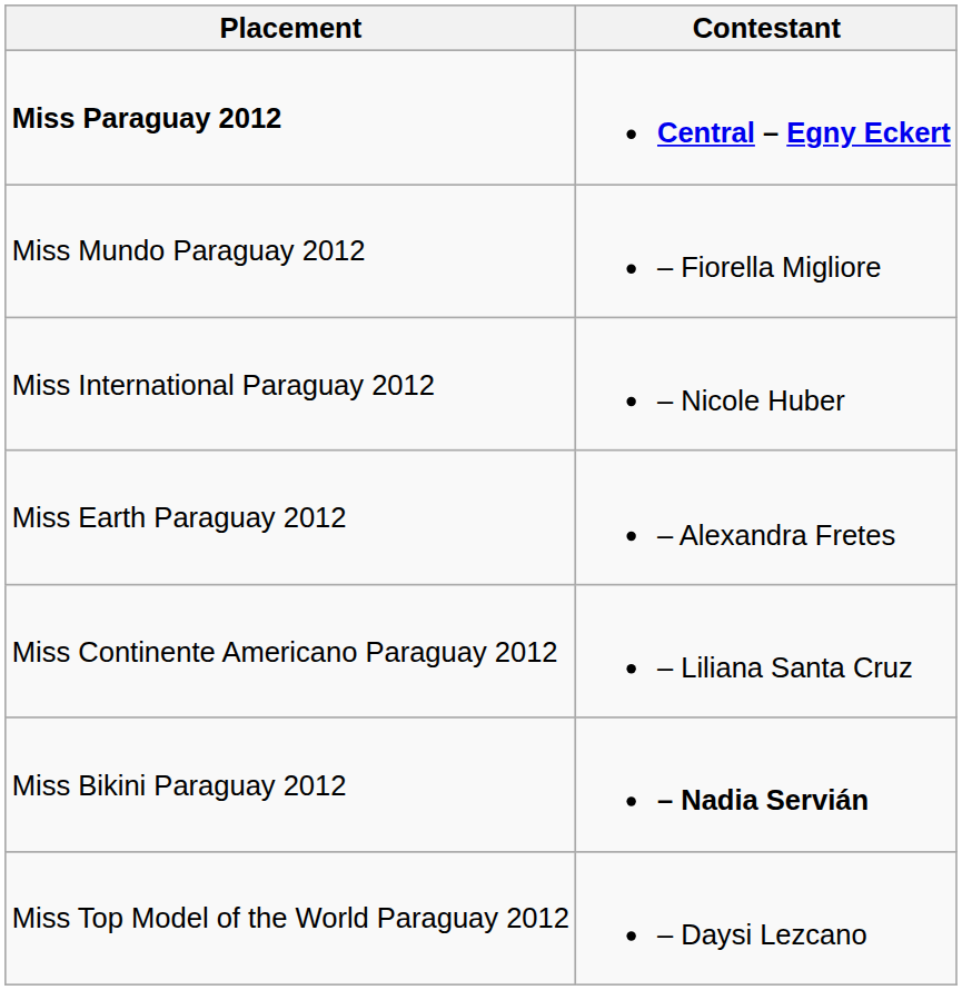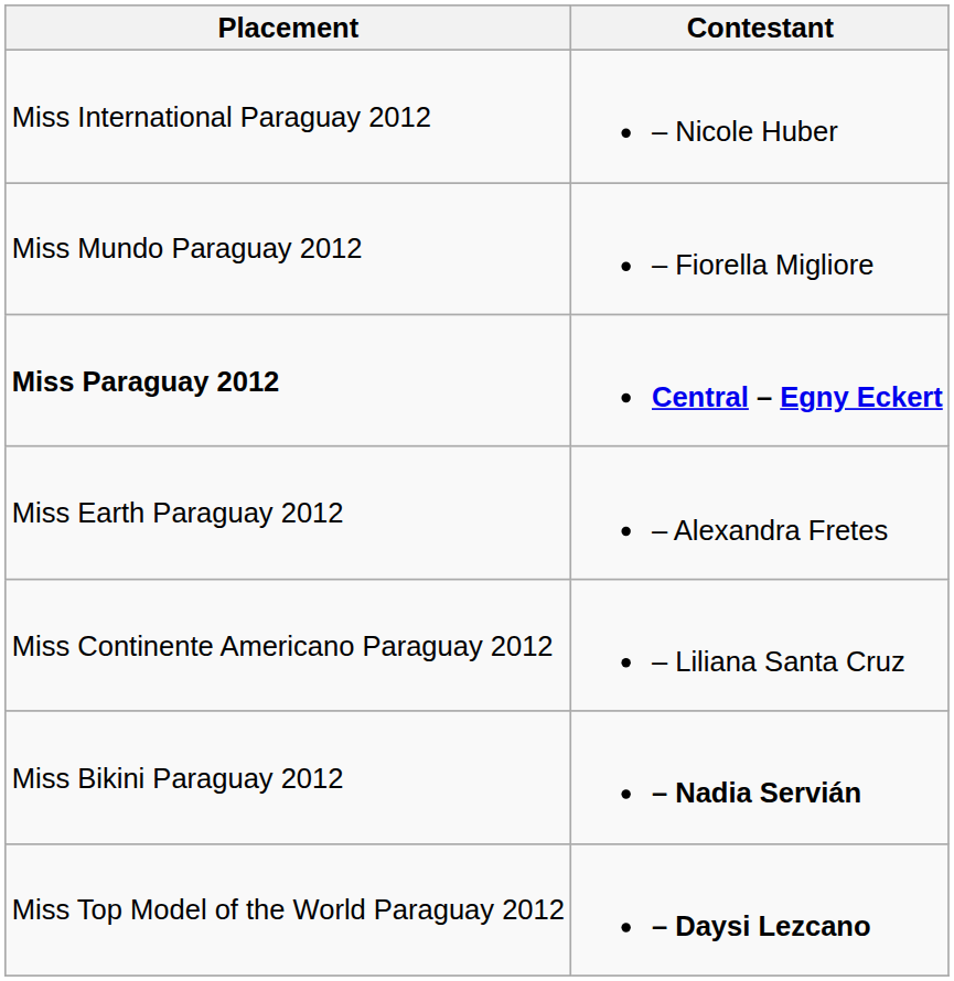rows swapped: Miss Paraguay 2012 <-> Miss International Paraguay 2012
Miss Top Model of the World Paraguay 2012 | Contestant: normal -> bold
